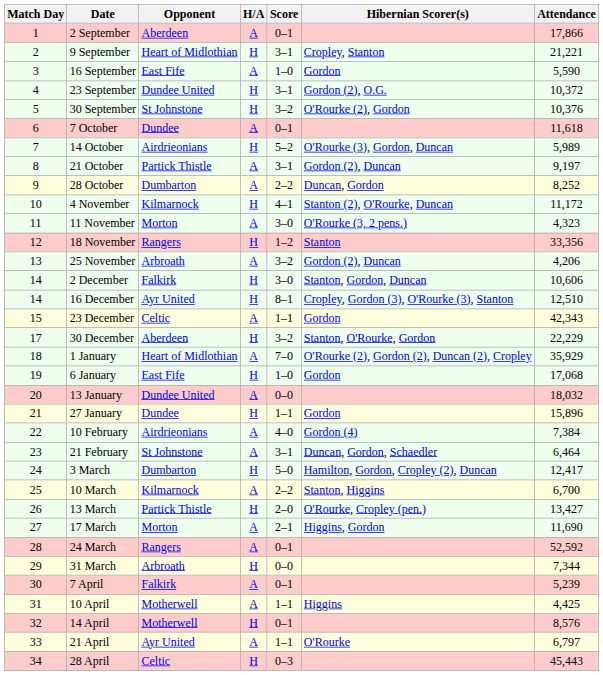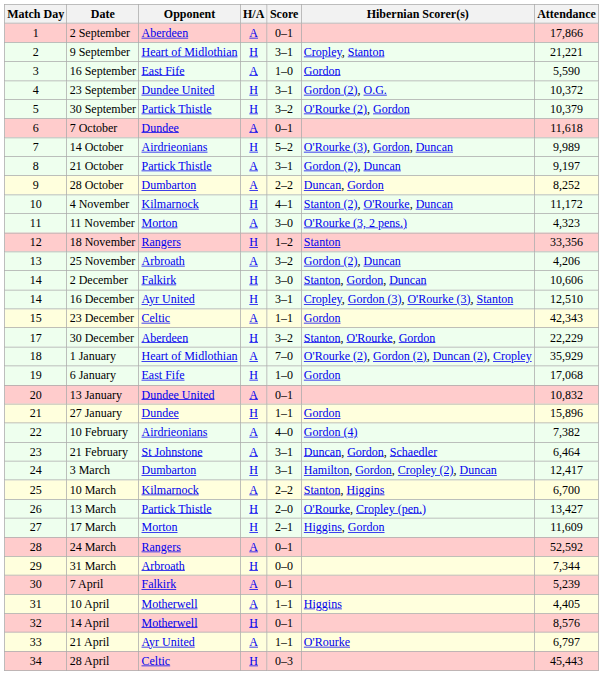30 September | Opponent: St Johnstone -> Partick Thistle
30 September | Attendance: 10,376 -> 10,379
14 October | Attendance: 5,989 -> 9,989
16 December | Score: 8–1 -> 3–1
13 January | Score: 0–0 -> 0–1
13 January | Attendance: 18,032 -> 10,832
10 February | Attendance: 7,384 -> 7,382
3 March | Score: 5–0 -> 3–1
17 March | H/A: A -> H
17 March | Attendance: 11,690 -> 11,609
10 April | Attendance: 4,425 -> 4,405
